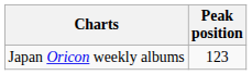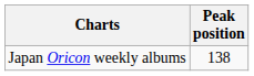Japan Oricon weekly albums | Peak position: 123 -> 138
